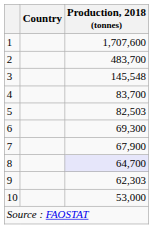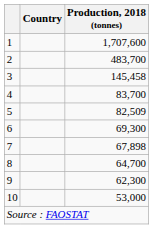3 | Production, 2018 (tonnes): 145,548 -> 145,458
5 | Production, 2018 (tonnes): 82,503 -> 82,509
7 | Production, 2018 (tonnes): 67,900 -> 67,898
8 | Production, 2018 (tonnes): lavender background -> no background
9 | Production, 2018 (tonnes): 62,303 -> 62,300
